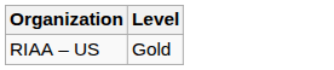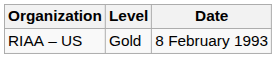+ column: Date | 8 February 1993
